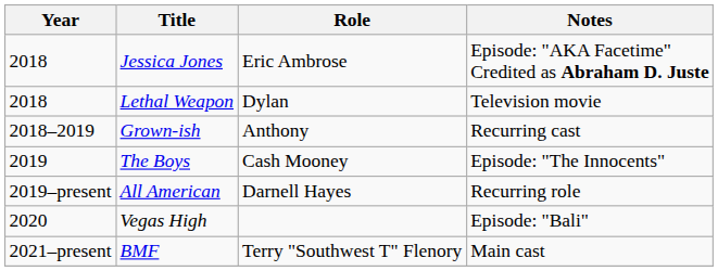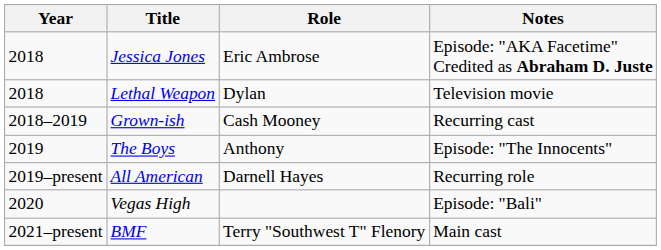Grown-ish | Role: Anthony -> Cash Mooney
The Boys | Role: Cash Mooney -> Anthony
